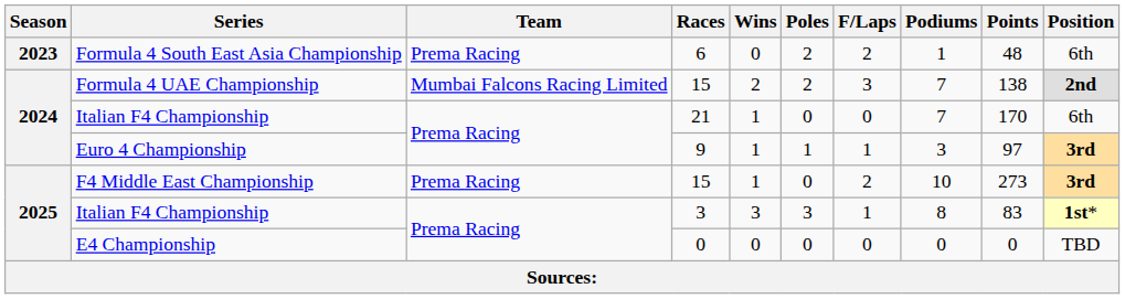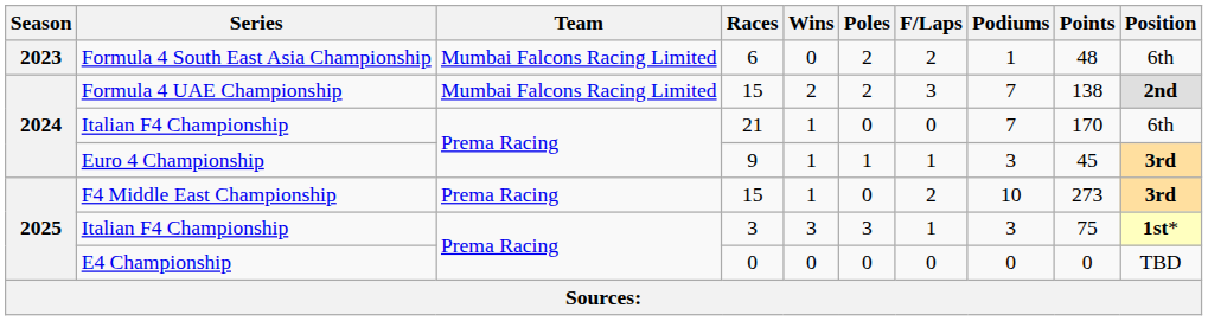Formula 4 South East Asia Championship | Team: Prema Racing -> Mumbai Falcons Racing Limited
Euro 4 Championship | Points: 97 -> 45
Italian F4 Championship / 3 | Podiums: 8 -> 3
Italian F4 Championship / 3 | Points: 83 -> 75
